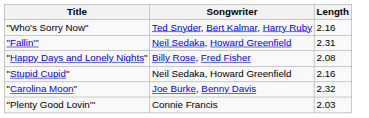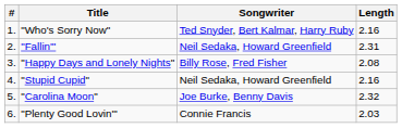+ column: # | 1. | 2. | 3. | 4. | 5. | 6.
